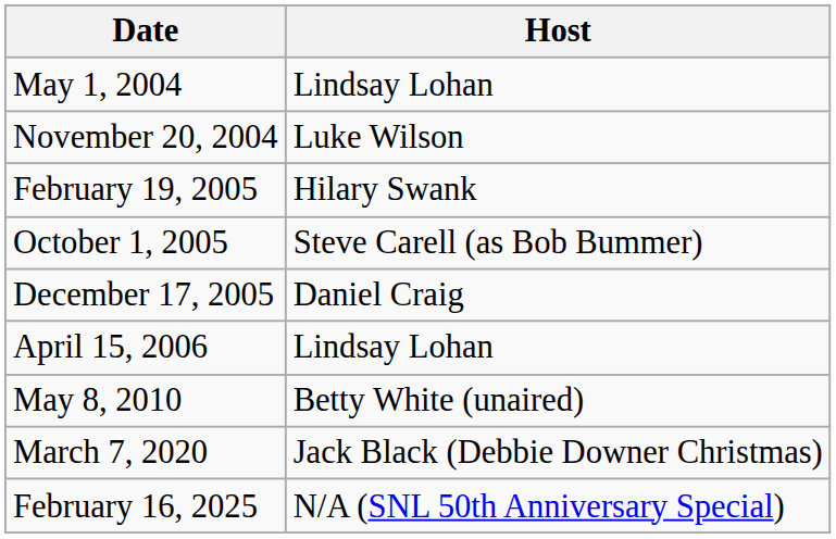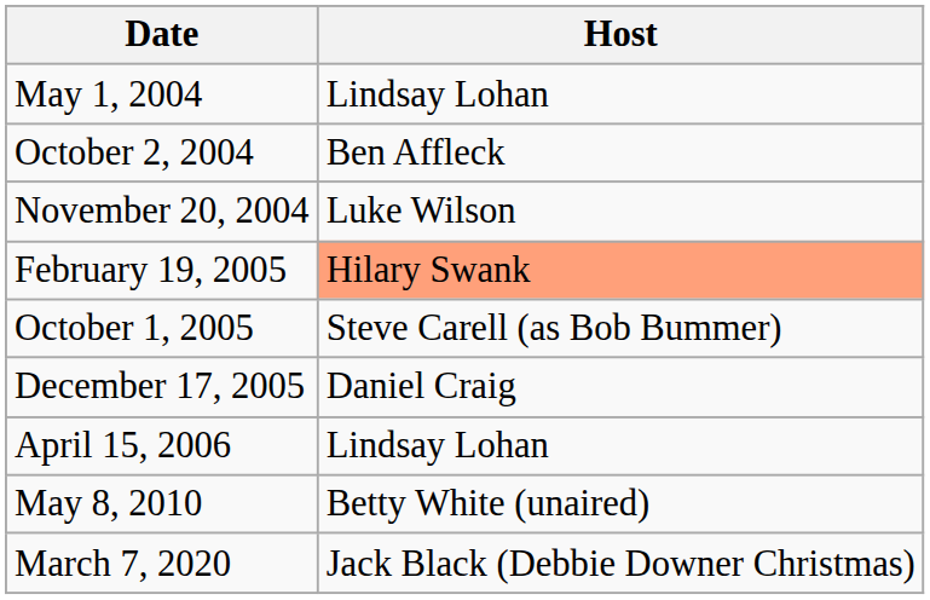+ row: October 2, 2004 | Ben Affleck
February 19, 2005 | Host: no background -> lightsalmon background
- row: February 16, 2025 | N/A (SNL 50th Anniversary Special)
